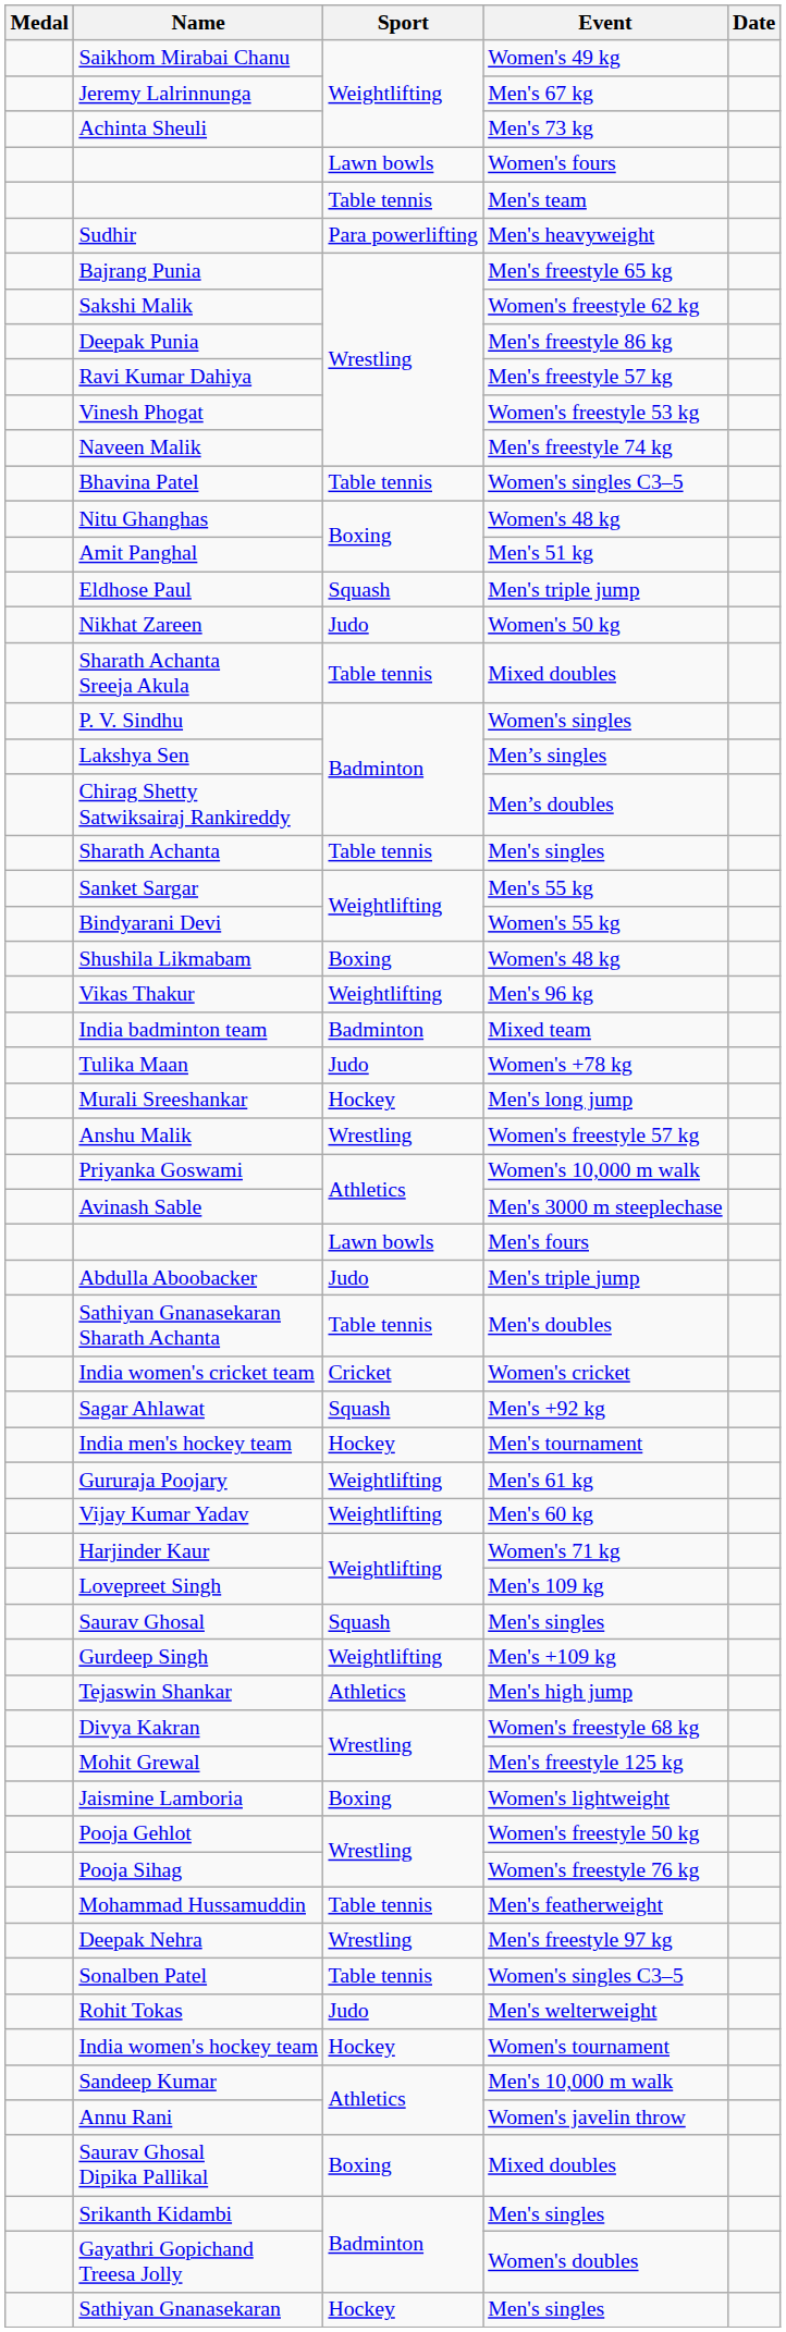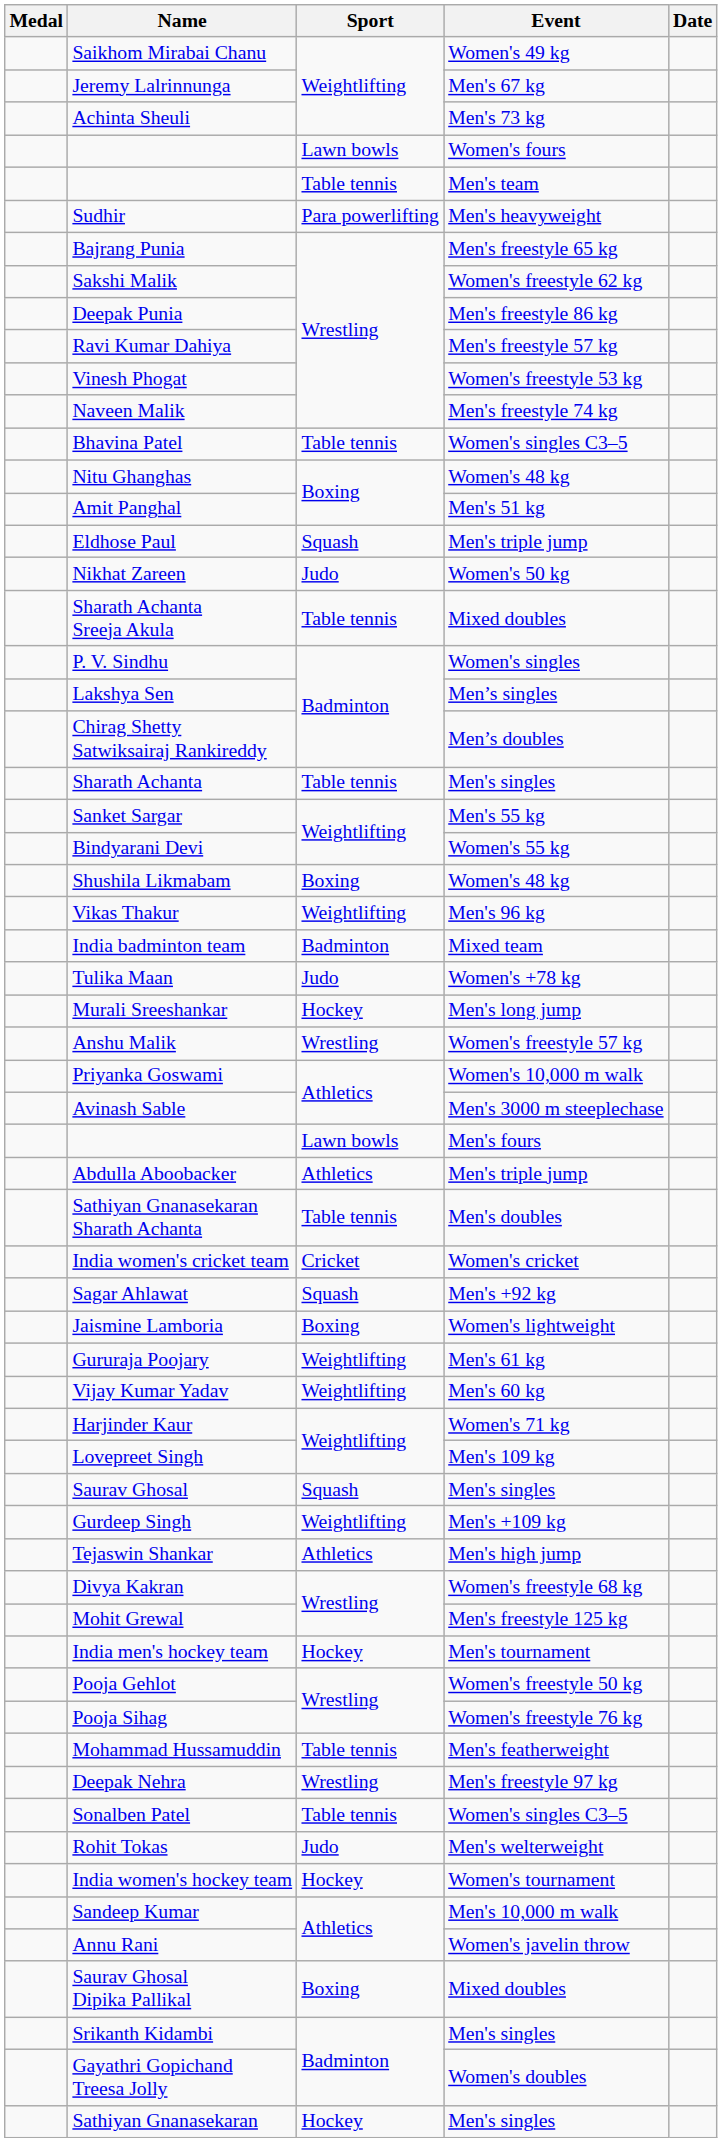Abdulla Aboobacker | Sport: Judo -> Athletics
rows swapped: India men's hockey team <-> Jaismine Lamboria
